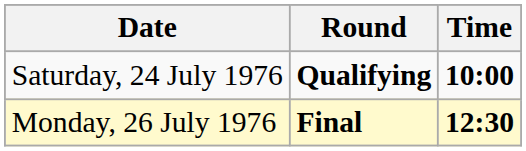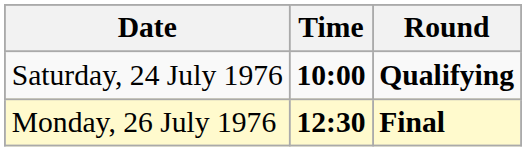columns swapped: Time <-> Round
